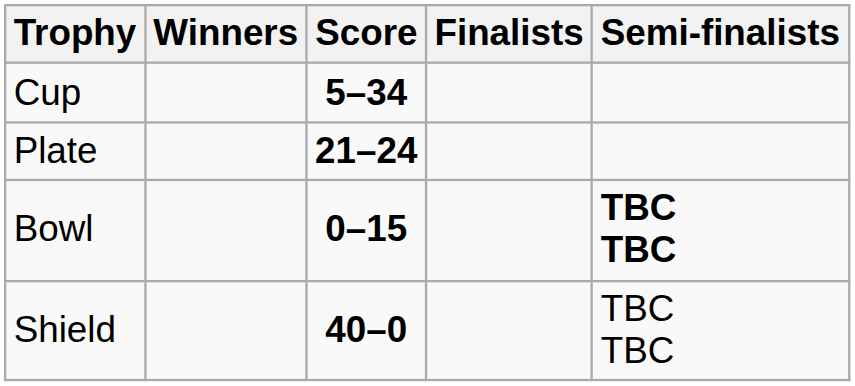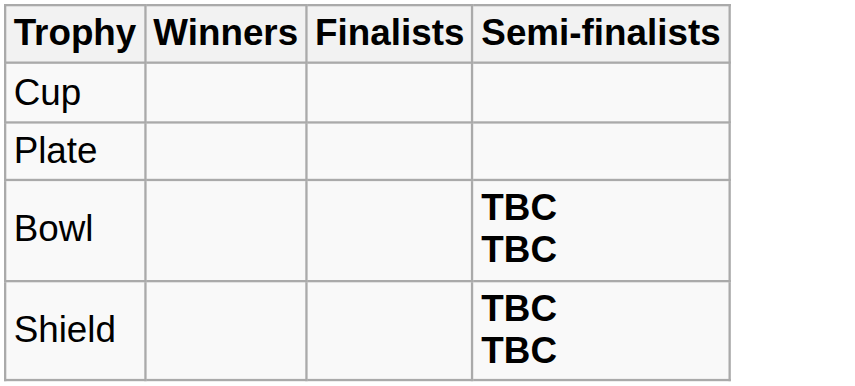- column: Score | 5–34 | 21–24 | 0–15 | 40–0
Shield | Semi-finalists: normal -> bold
